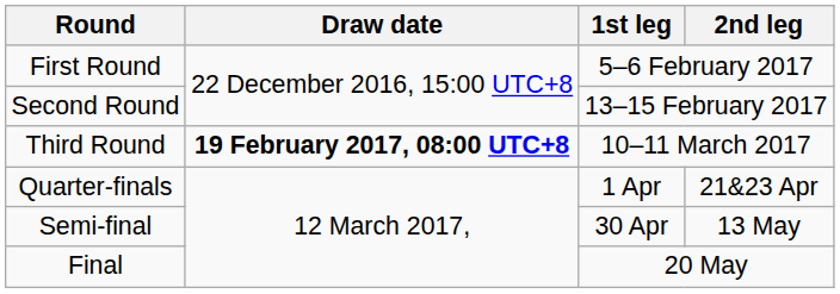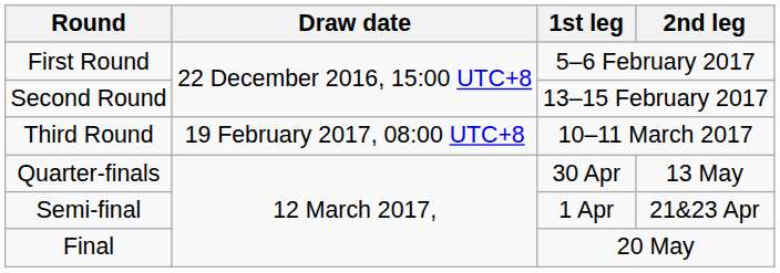Third Round | Draw date: bold -> normal
Quarter-finals | 1st leg: 1 Apr -> 30 Apr
Quarter-finals | 2nd leg: 21&23 Apr -> 13 May
Semi-final | 1st leg: 30 Apr -> 1 Apr
Semi-final | 2nd leg: 13 May -> 21&23 Apr
